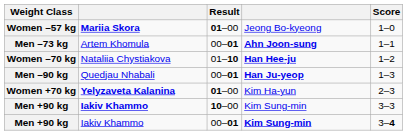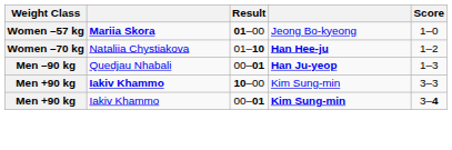- row: Men –73 kg | Artem Khomula | 00–01 | Ahn Joon-sung | 1–1
- row: Women +70 kg | Yelyzaveta Kalanina | 01–00 | Kim Ha-yun | 2–3
